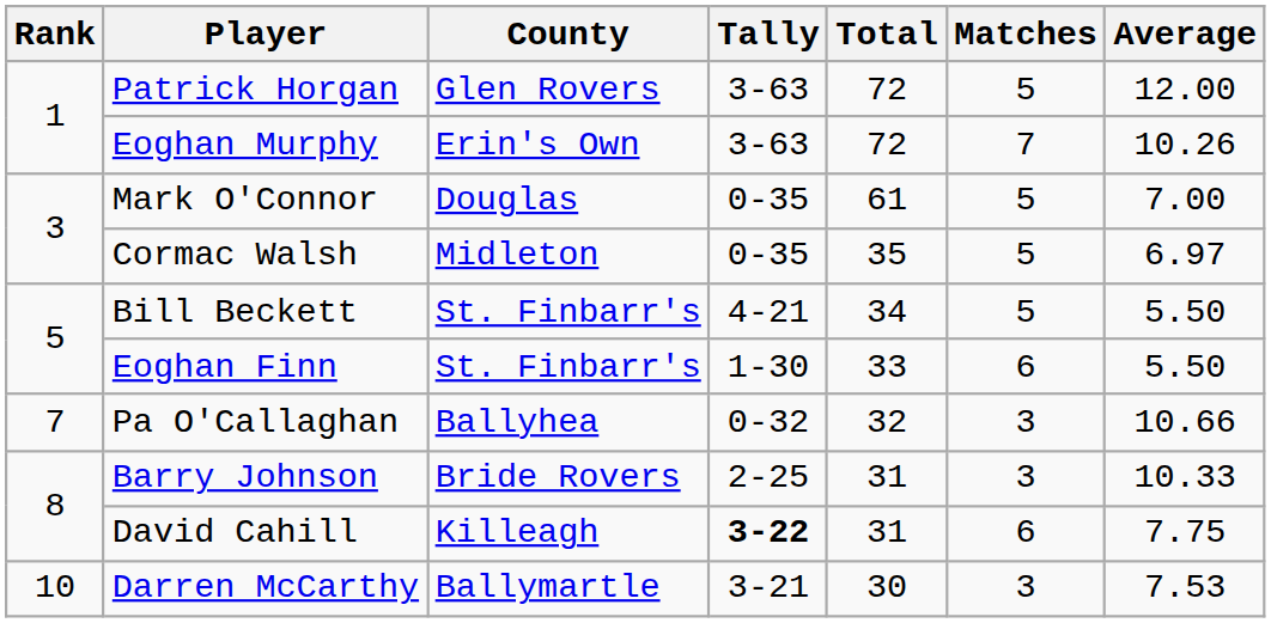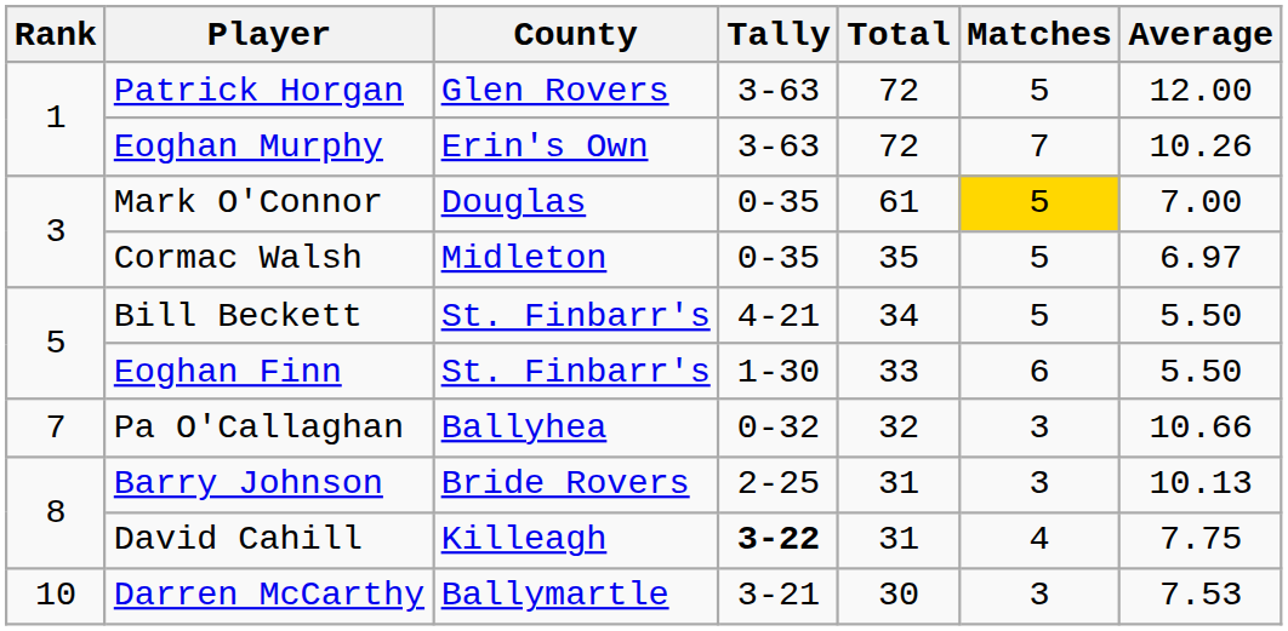Mark O'Connor | Matches: no background -> gold background
Barry Johnson | Average: 10.33 -> 10.13
David Cahill | Matches: 6 -> 4
